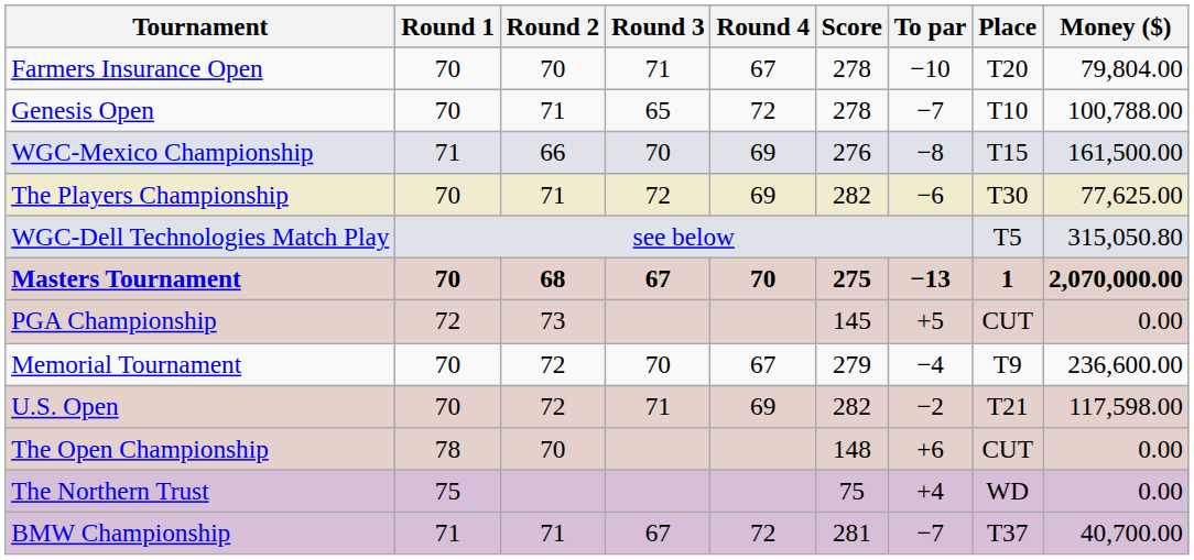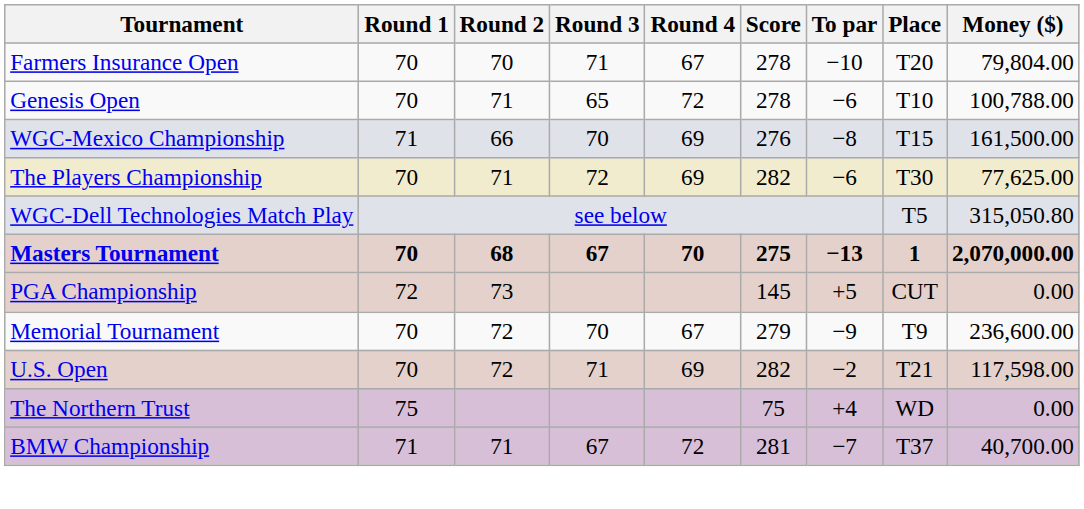Genesis Open | To par: −7 -> −6
Memorial Tournament | To par: −4 -> −9
- row: The Open Championship | 78 | 70 | 148 | +6 | CUT | 0.00
